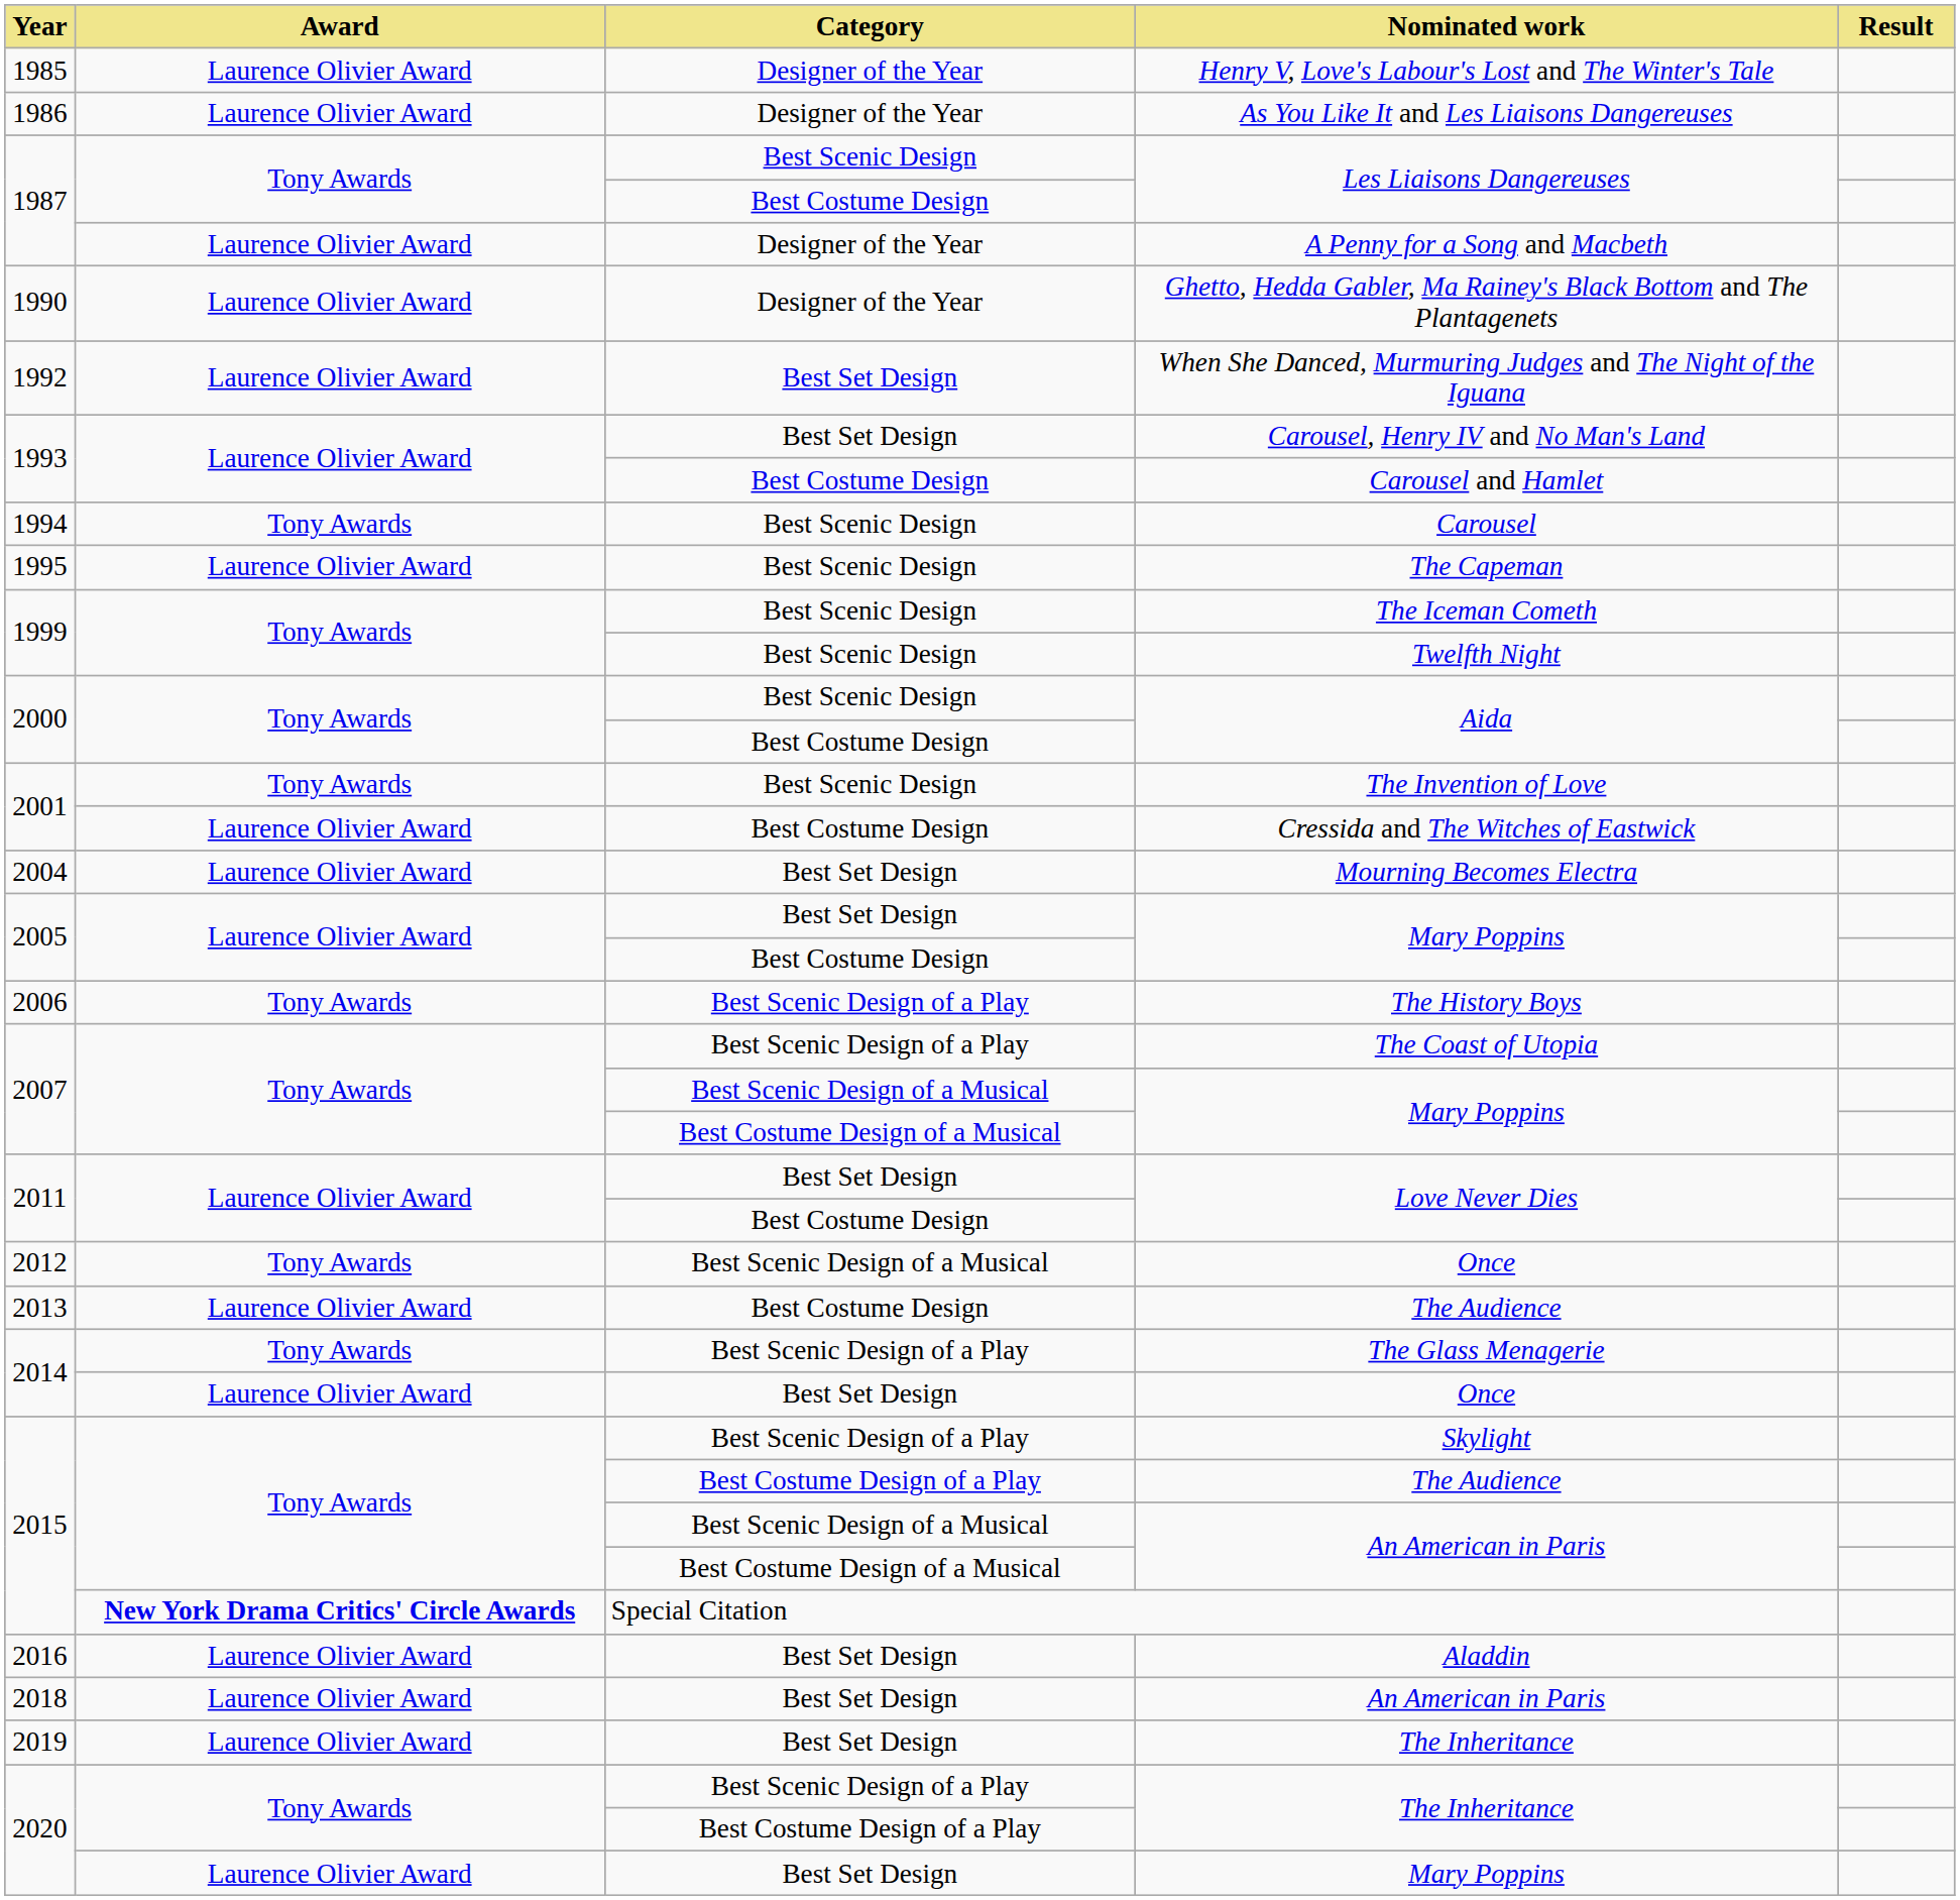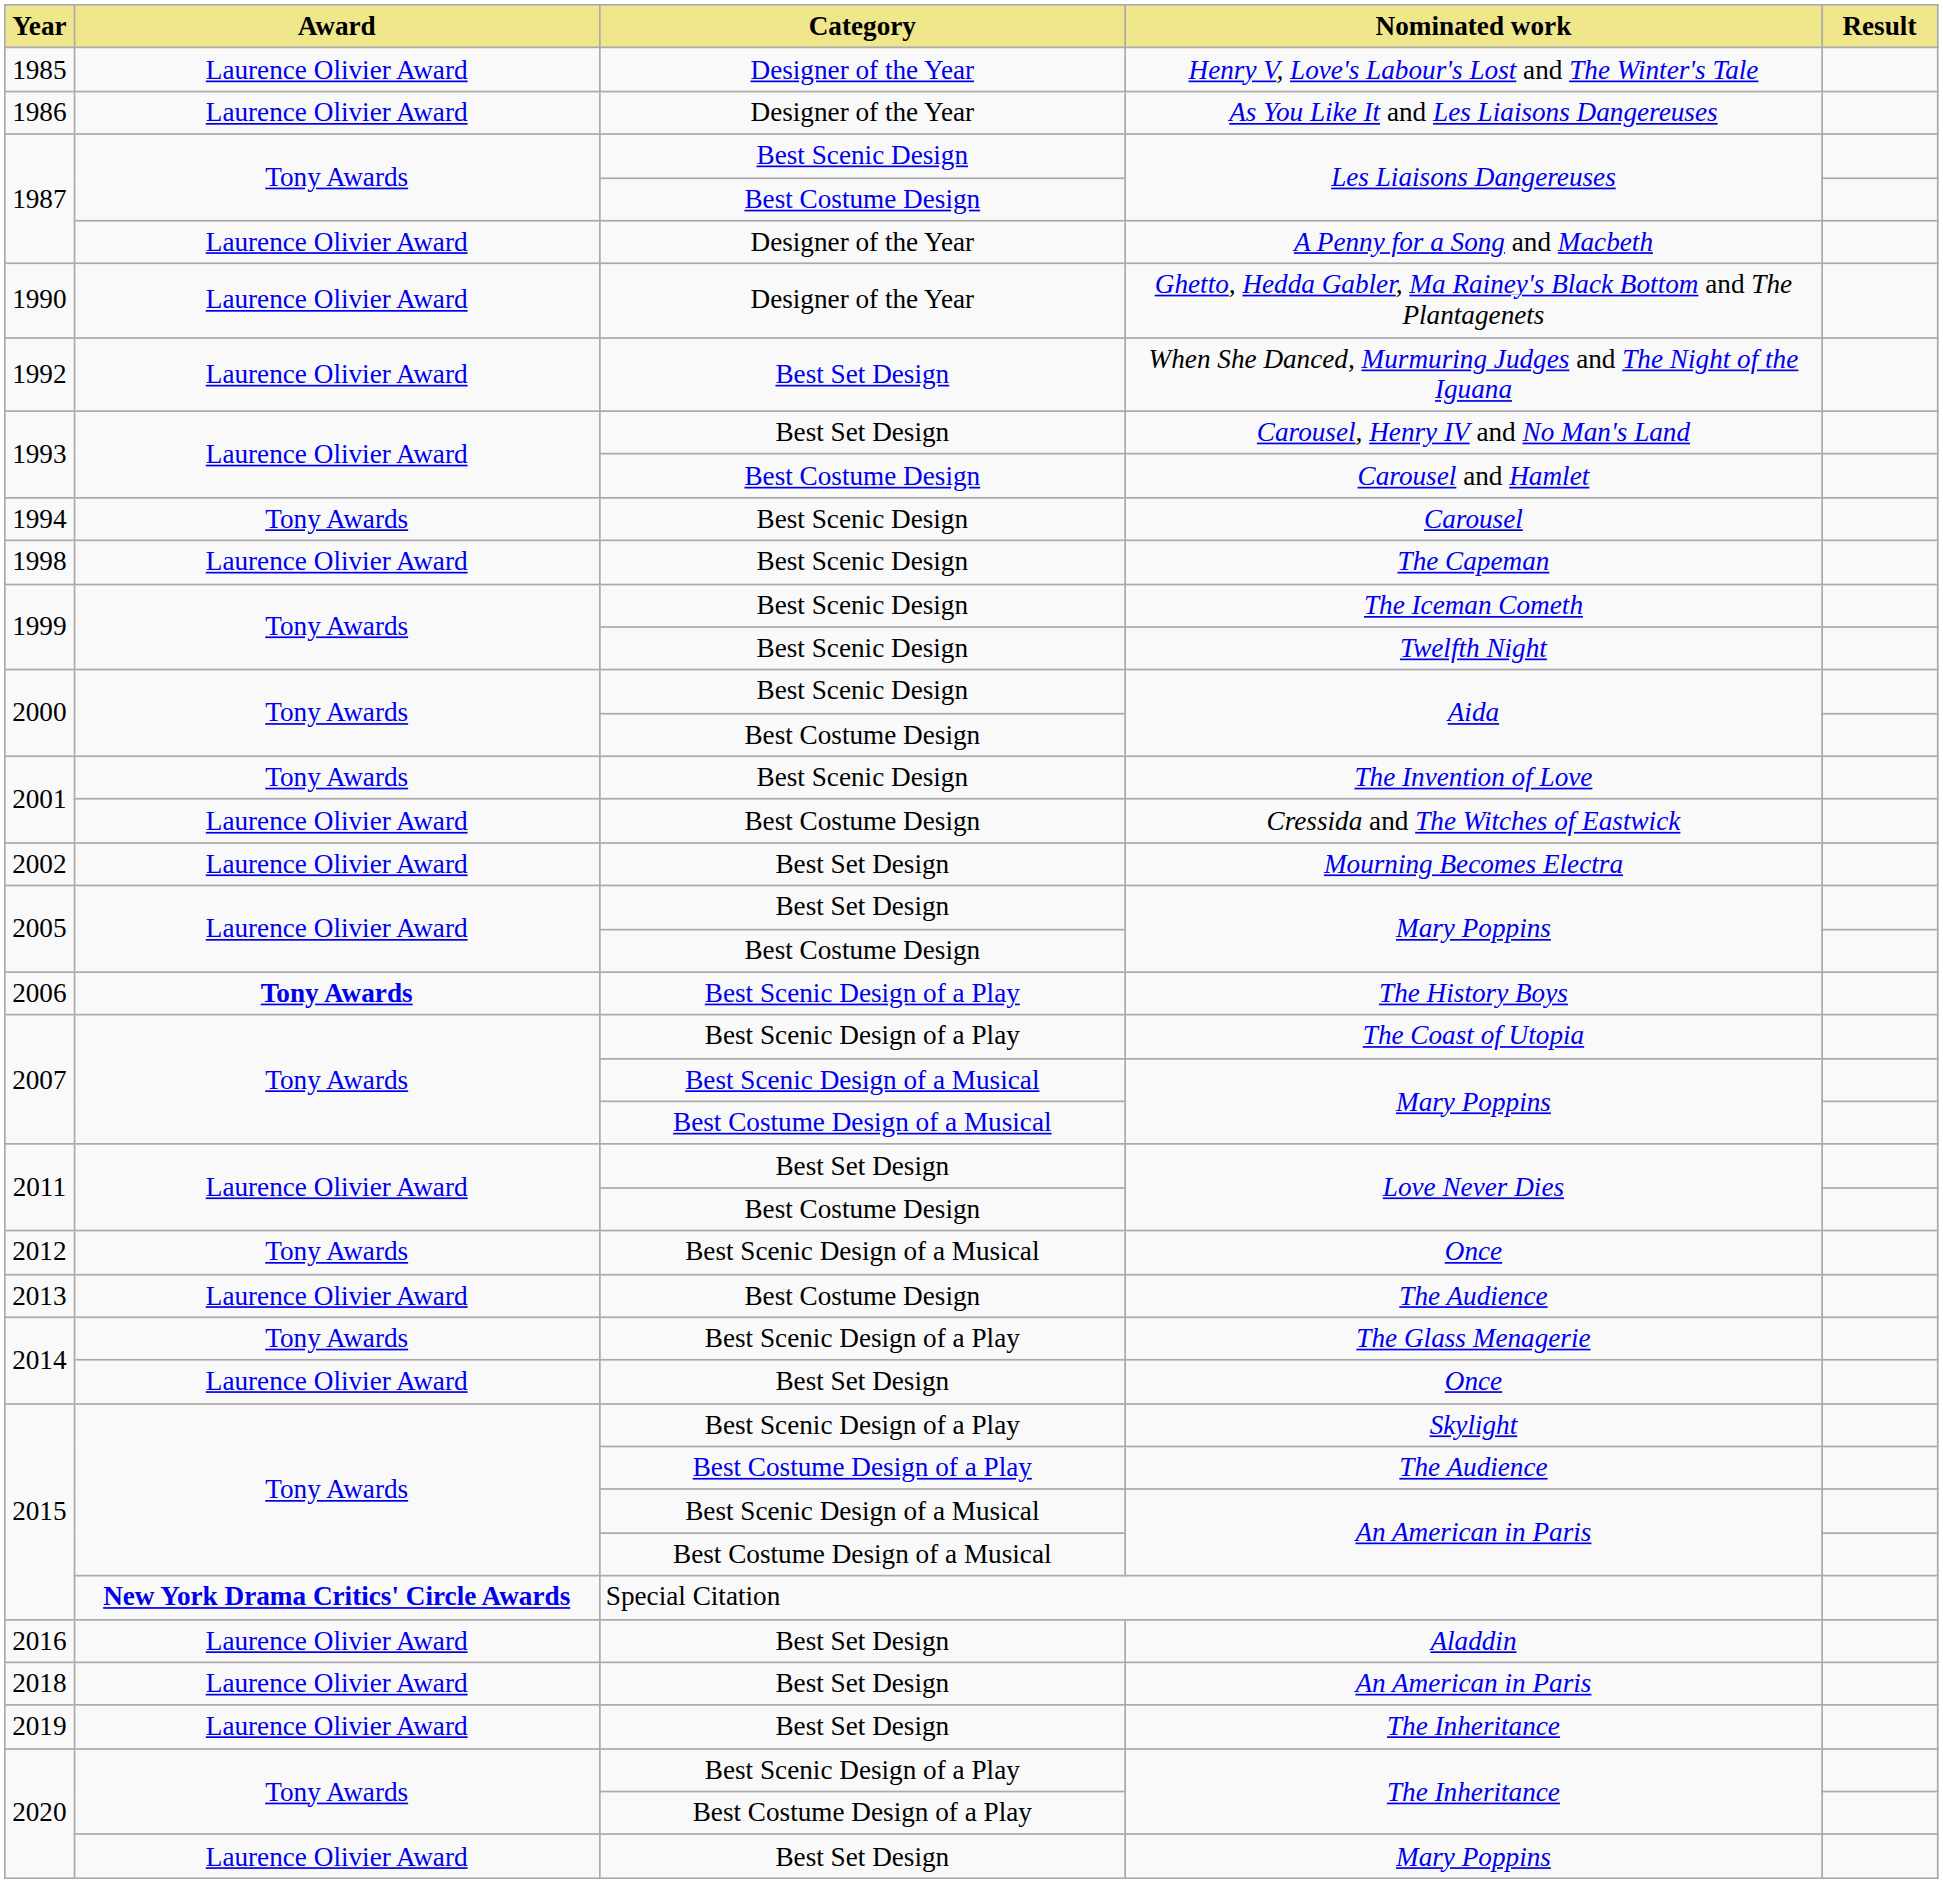The Capeman | Year: 1995 -> 1998
Mourning Becomes Electra | Year: 2004 -> 2002
The History Boys | Award: normal -> bold
